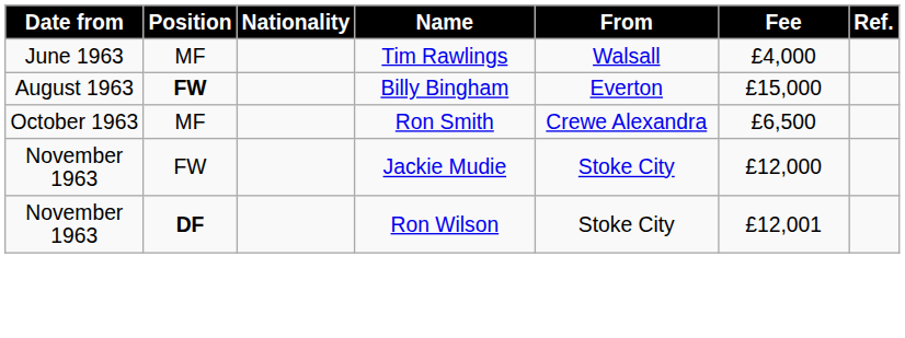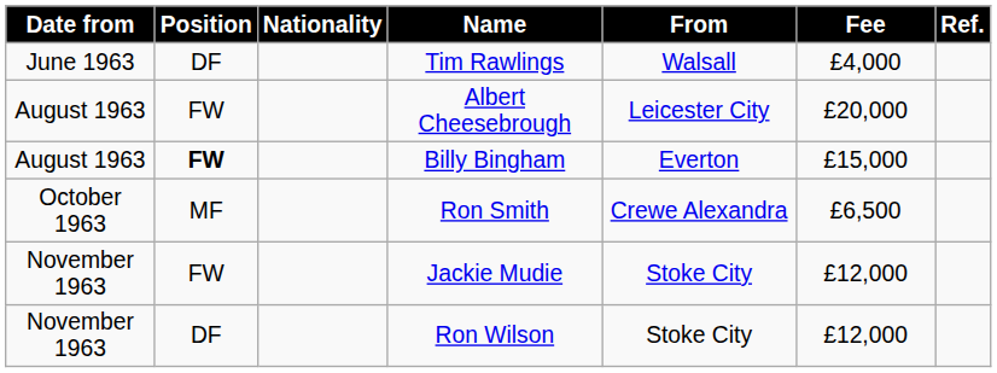Tim Rawlings | Position: MF -> DF
+ row: August 1963 | FW | Albert Cheesebrough | Leicester City | £20,000
Ron Wilson | Position: bold -> normal
Ron Wilson | Fee: £12,001 -> £12,000
